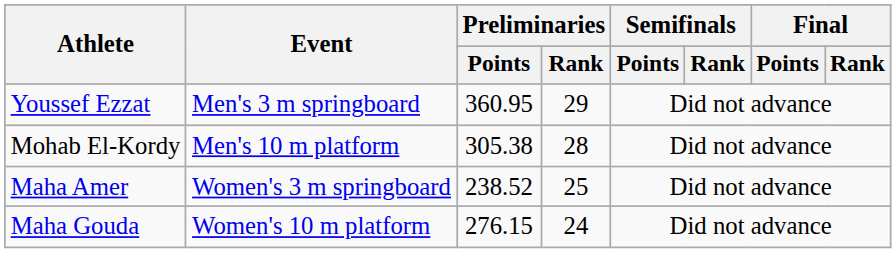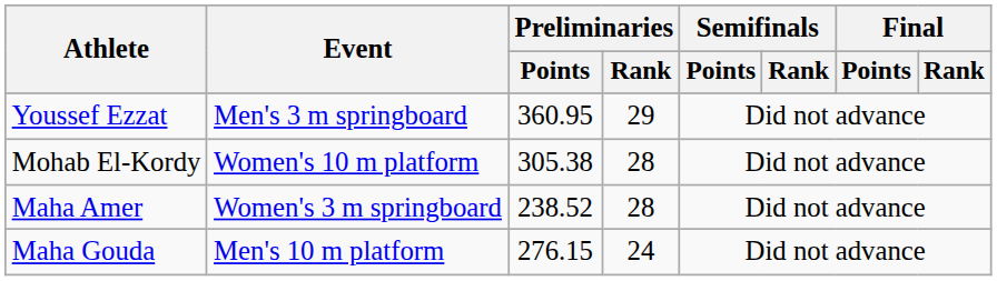Mohab El-Kordy | Event: Men's 10 m platform -> Women's 10 m platform
Maha Amer | Preliminaries / Rank: 25 -> 28
Maha Gouda | Event: Women's 10 m platform -> Men's 10 m platform
